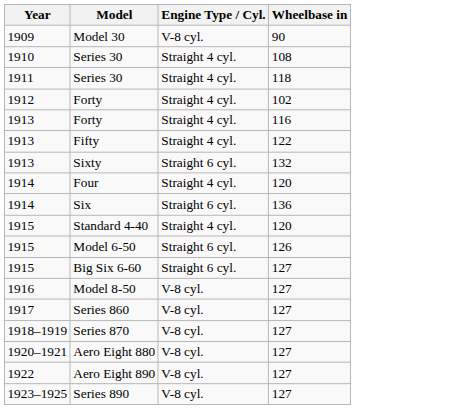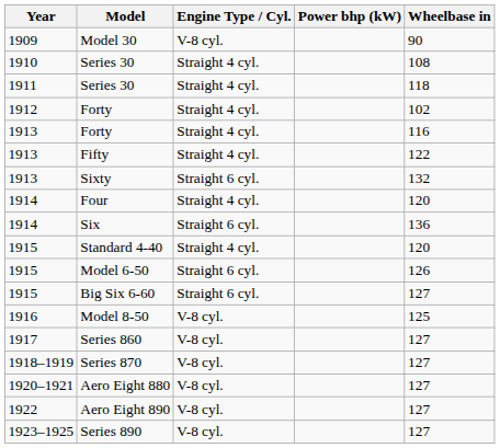+ column: Power bhp (kW)
Model 8-50 | Wheelbase in: 127 -> 125
